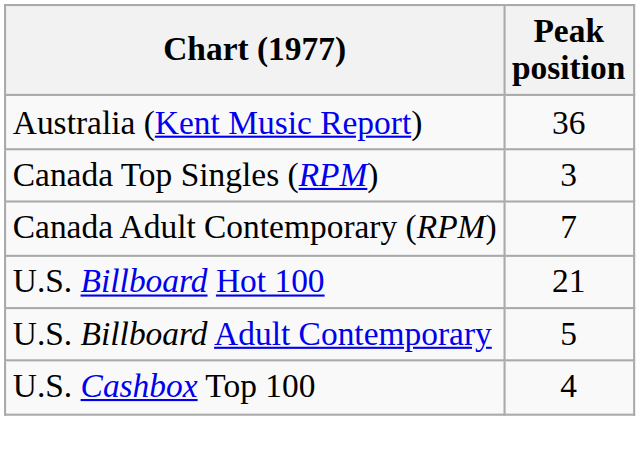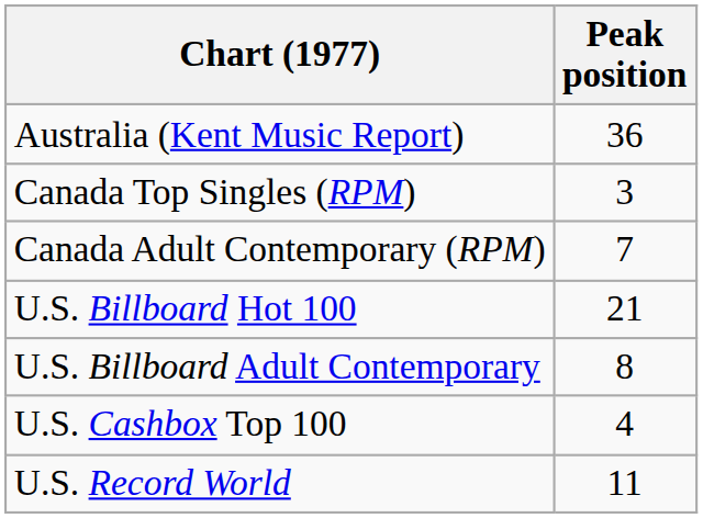U.S. Billboard Adult Contemporary | Peak position: 5 -> 8
+ row: U.S. Record World | 11
